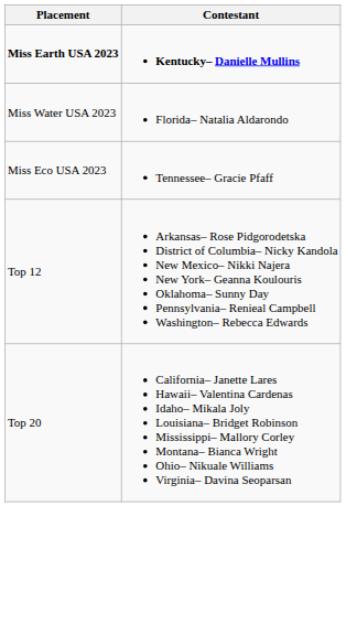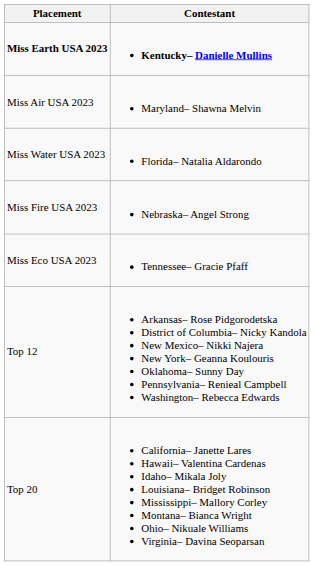+ row: Miss Air USA 2023 | Maryland– Shawna Melvin
+ row: Miss Fire USA 2023 | Nebraska– Angel Strong
